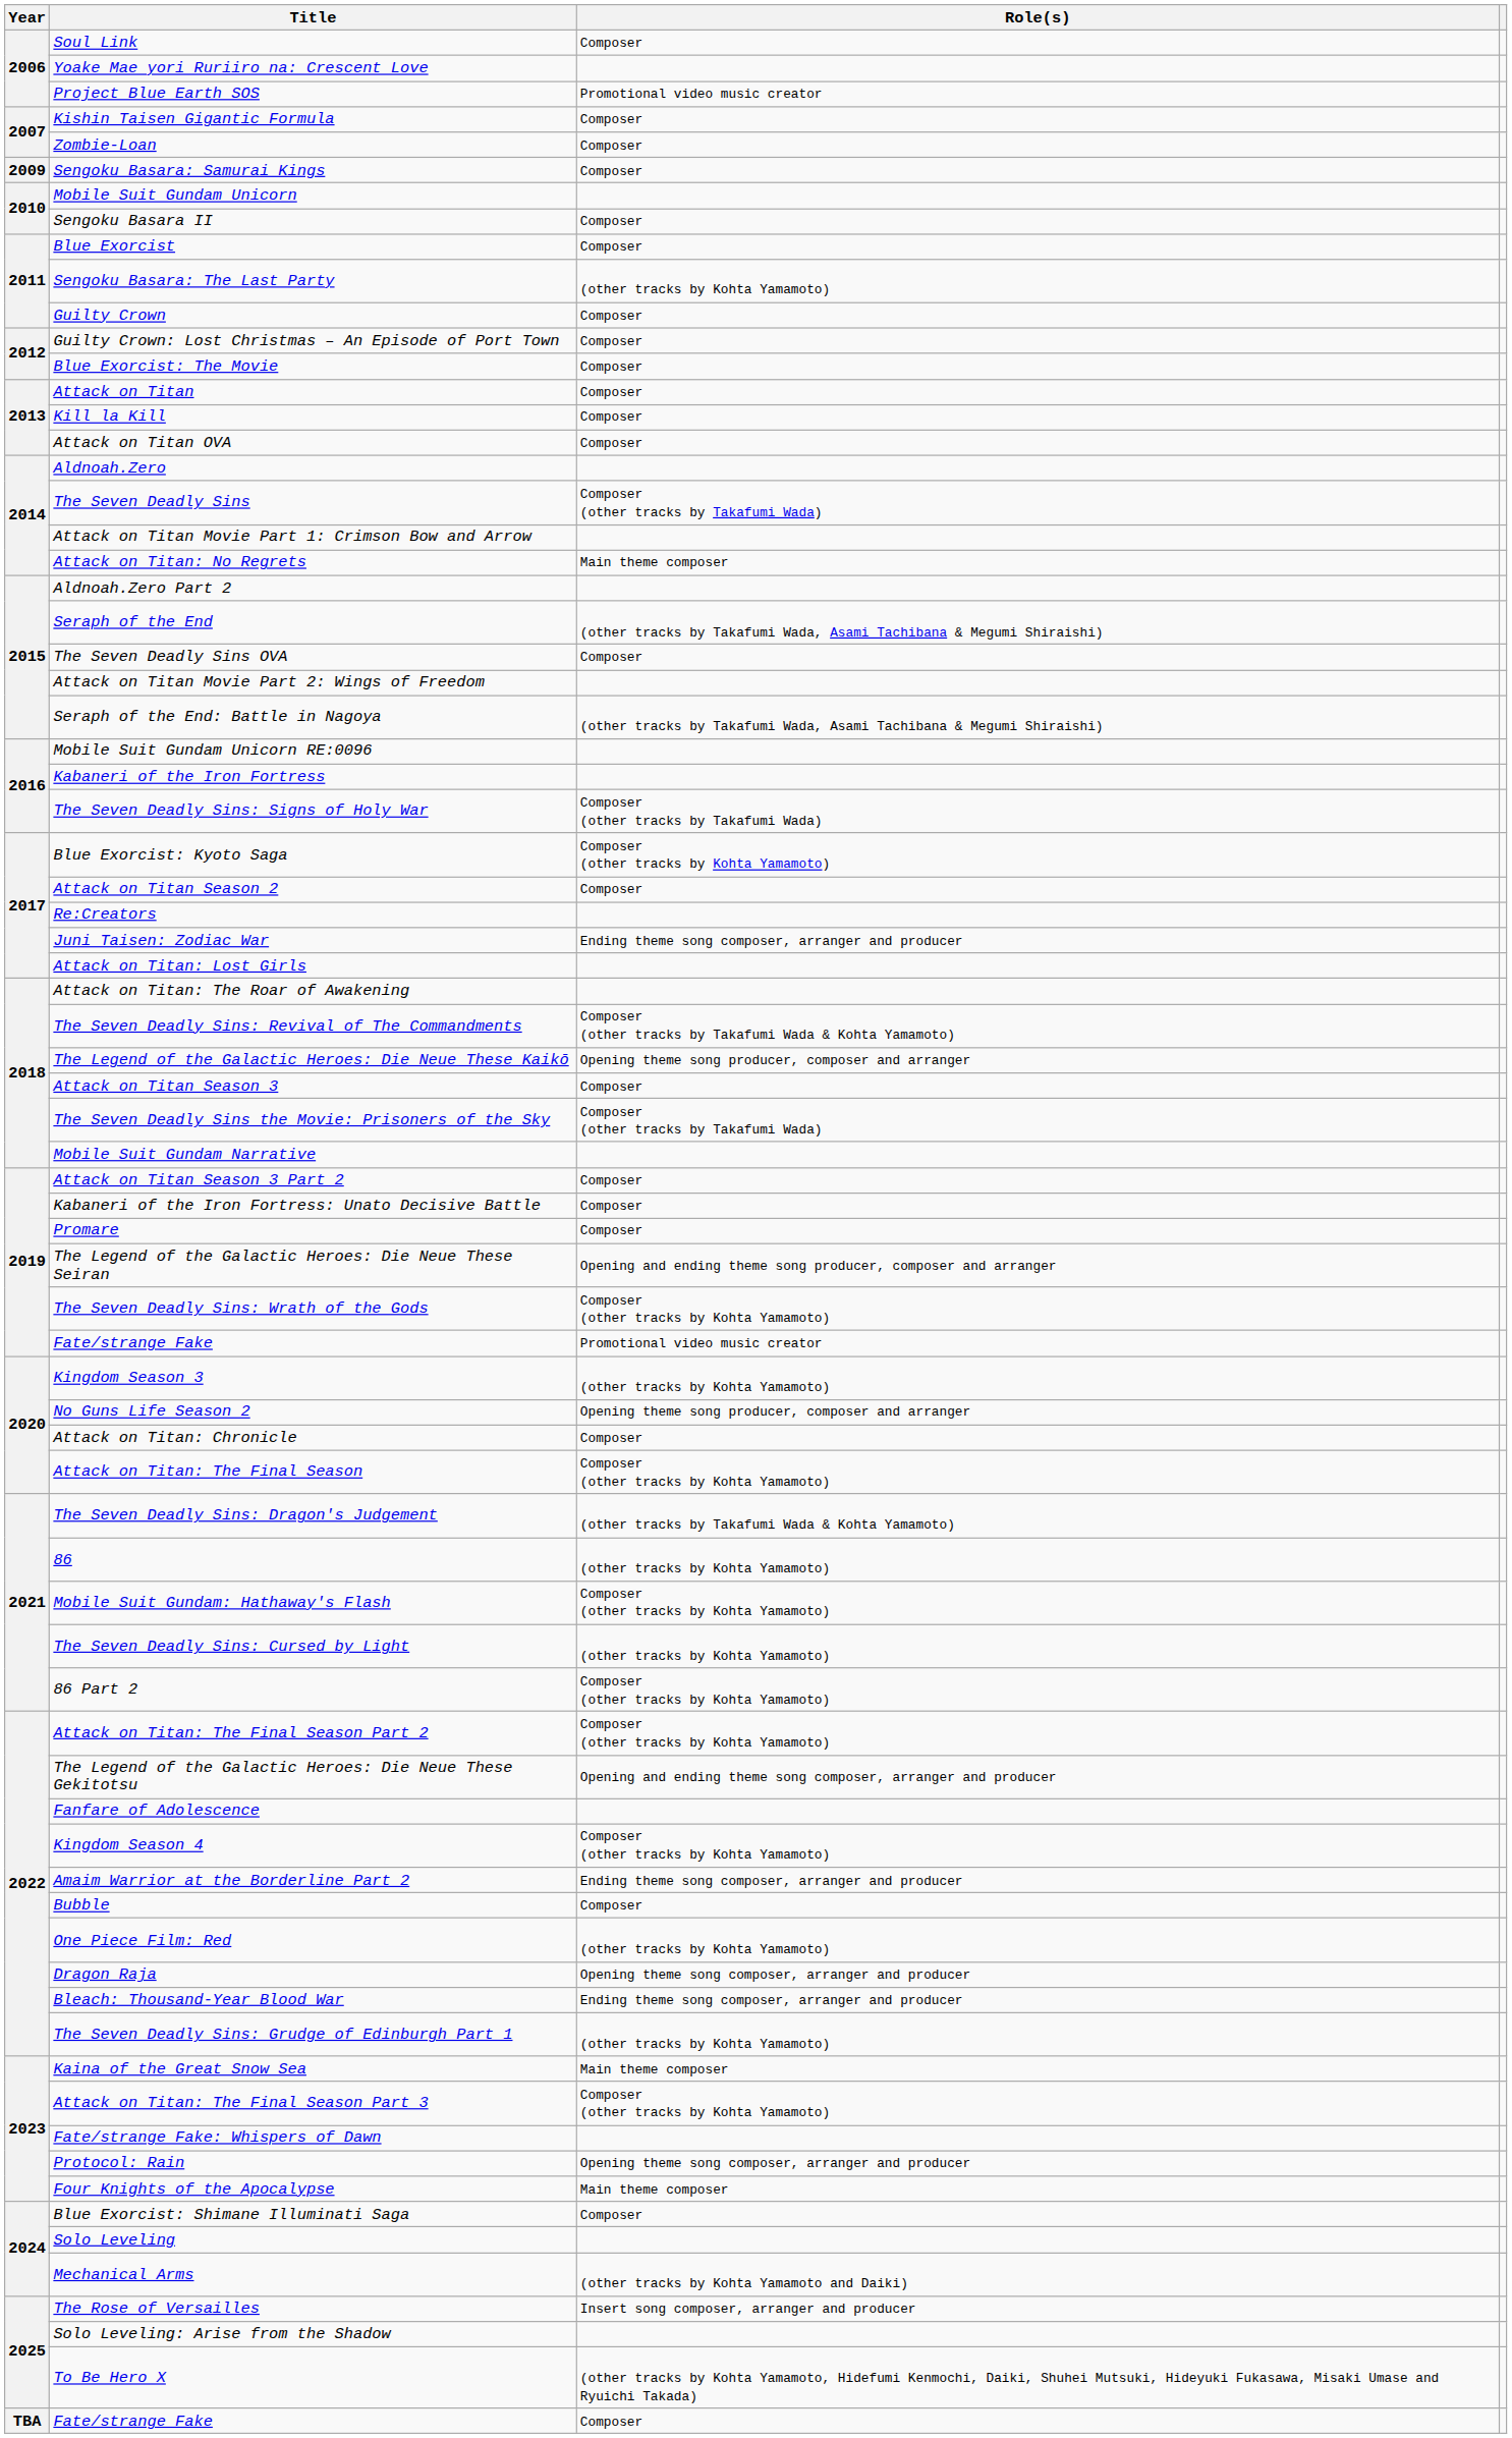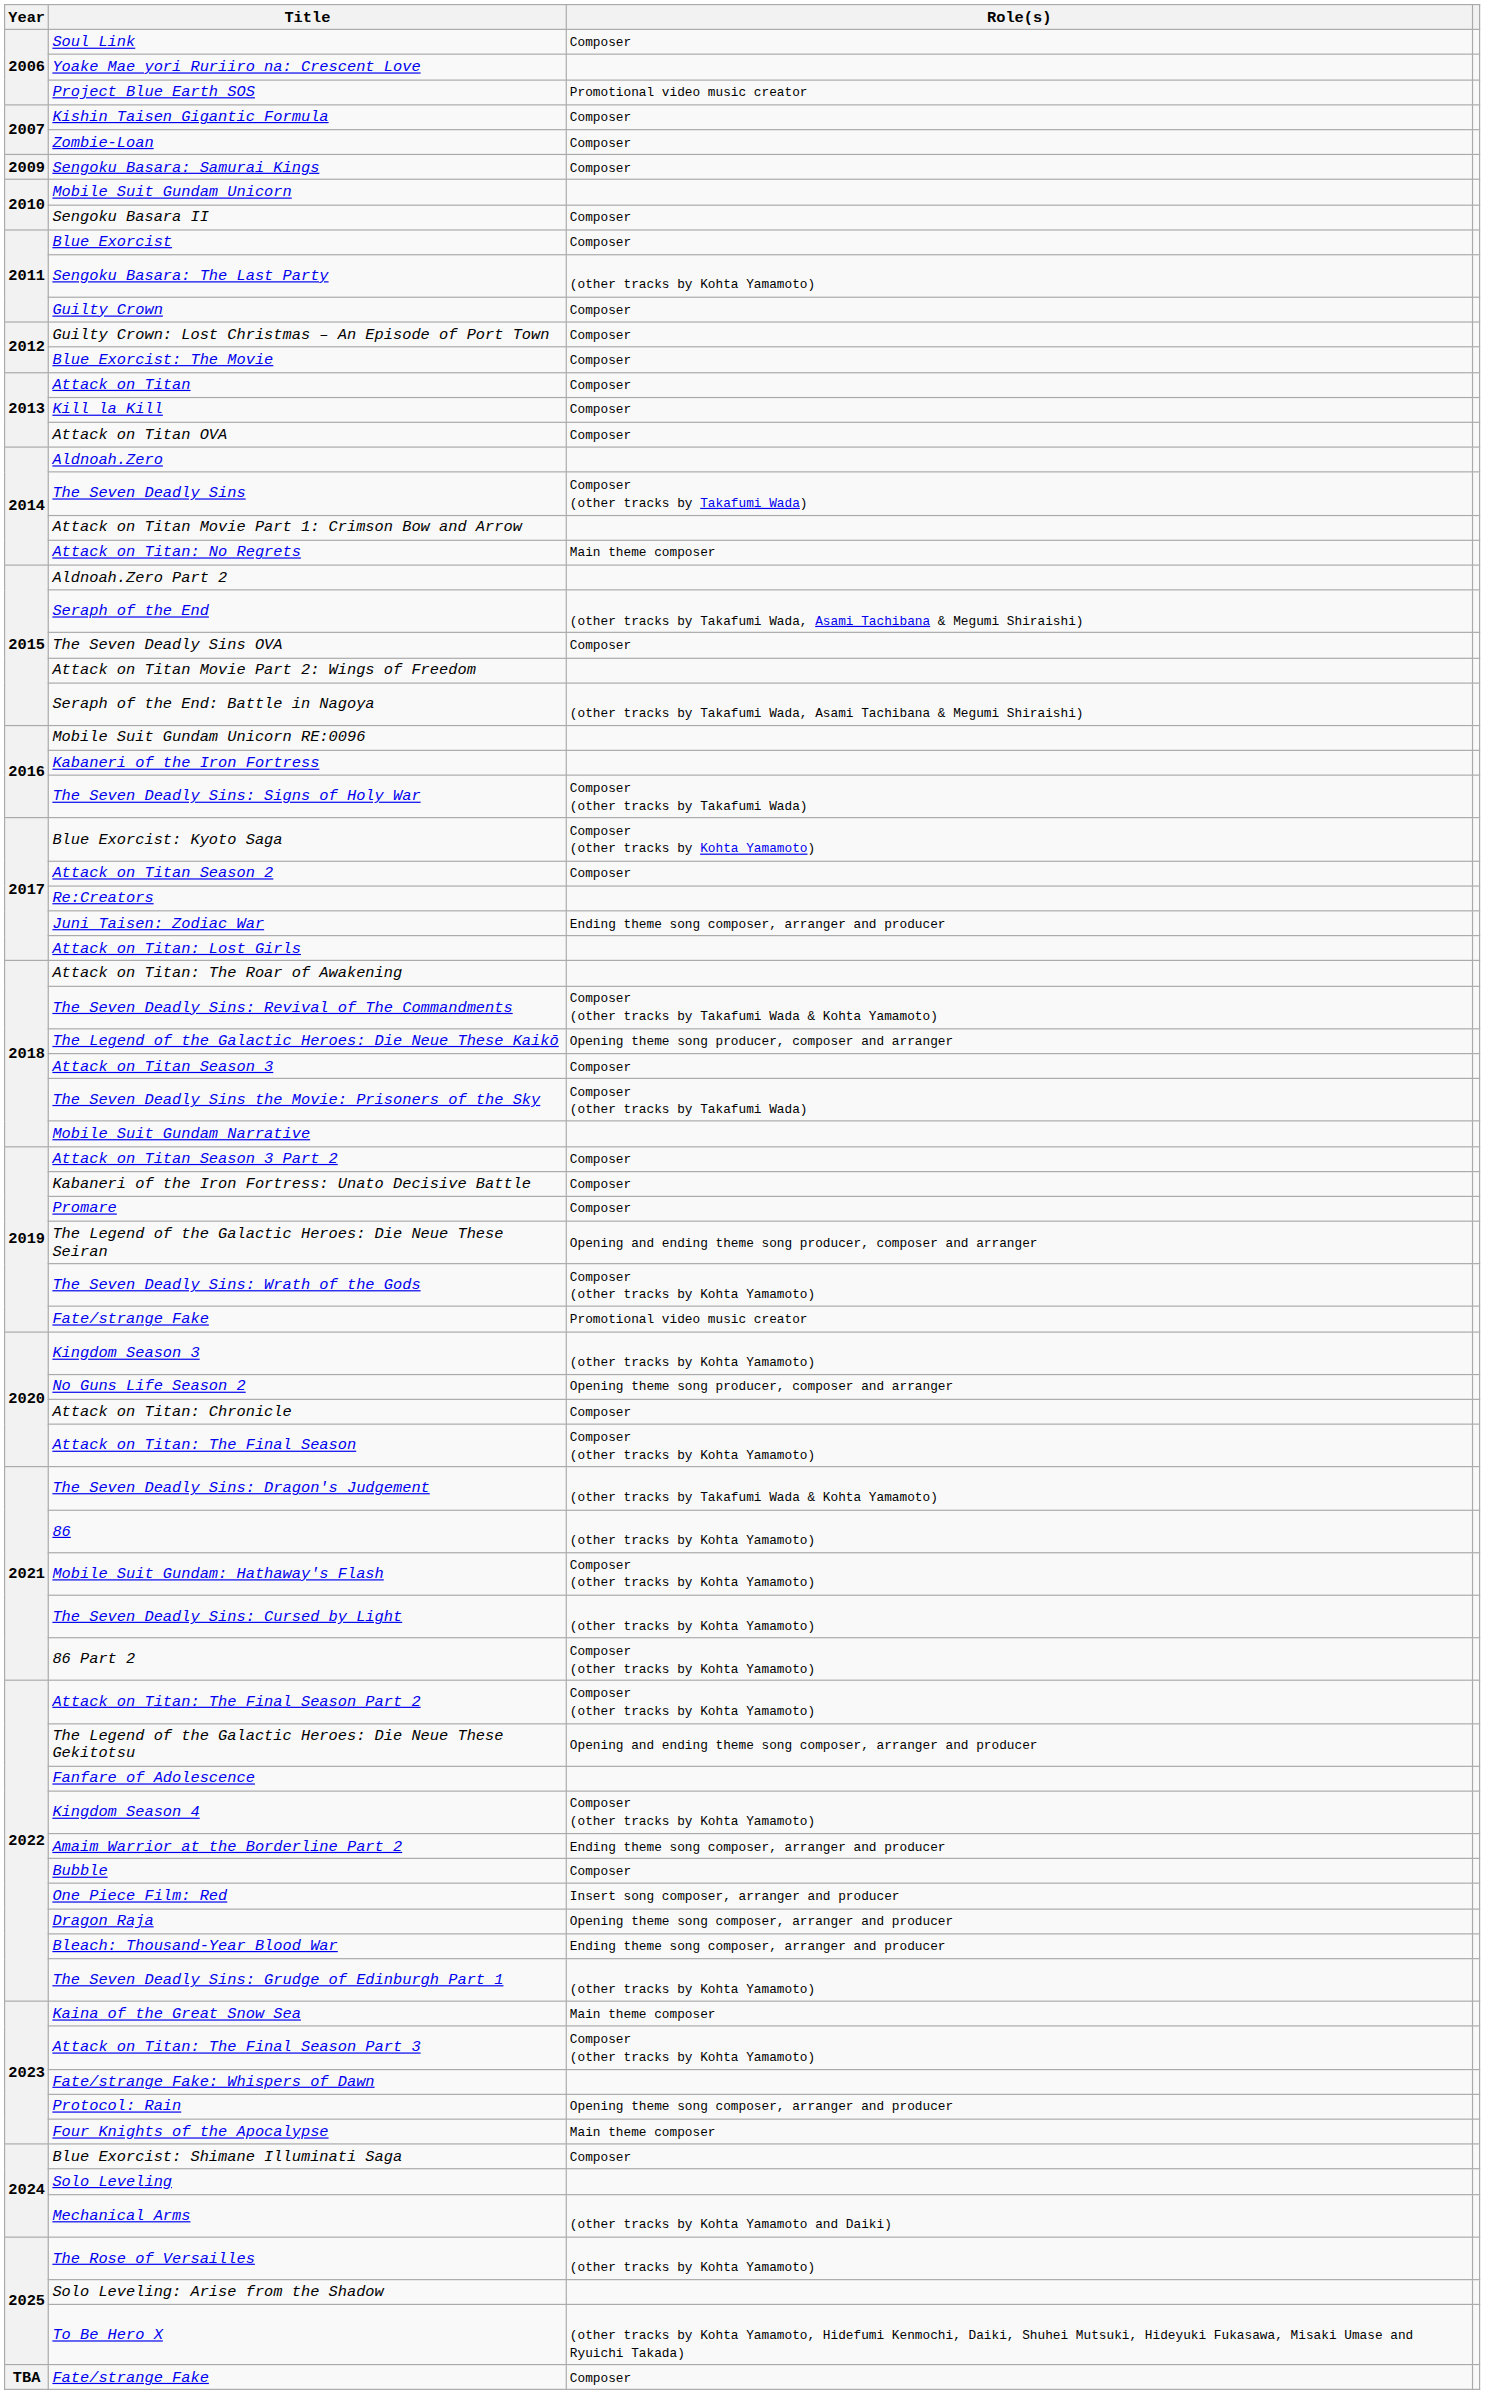One Piece Film: Red | Role(s): (other tracks by Kohta Yamamoto) -> Insert song composer, arranger and producer
The Rose of Versailles | Role(s): Insert song composer, arranger and producer -> (other tracks by Kohta Yamamoto)
